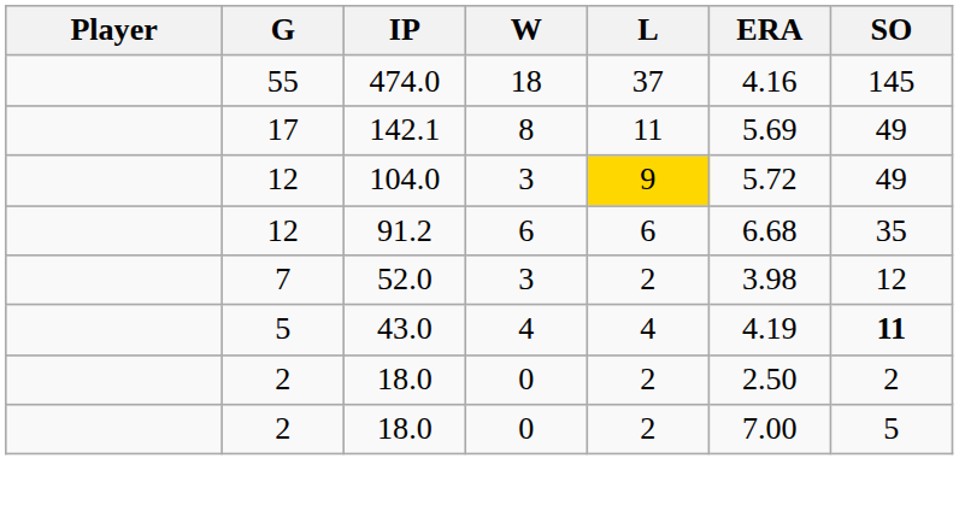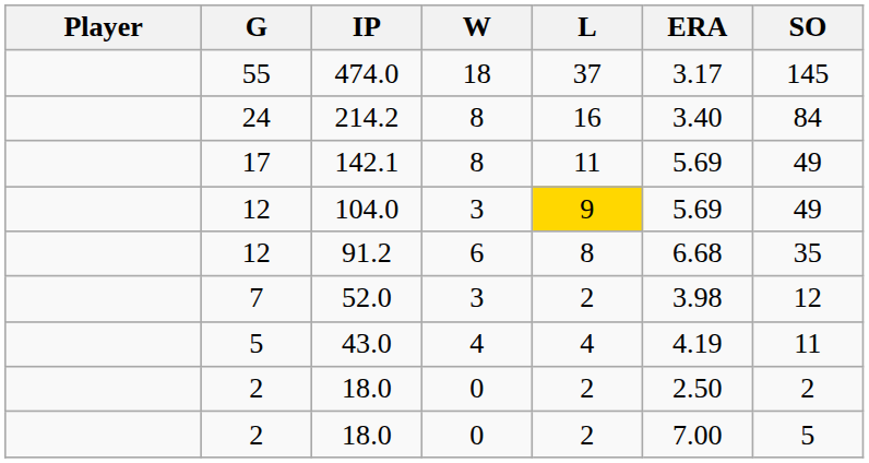474.0 | ERA: 4.16 -> 3.17
+ row: 24 | 214.2 | 8 | 16 | 3.40 | 84
104.0 | ERA: 5.72 -> 5.69
91.2 | L: 6 -> 8
43.0 | SO: bold -> normal
